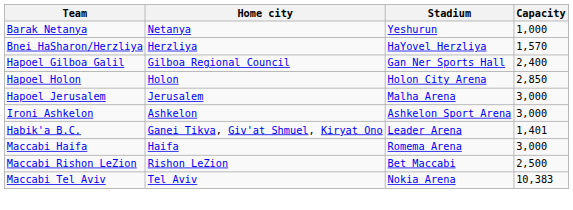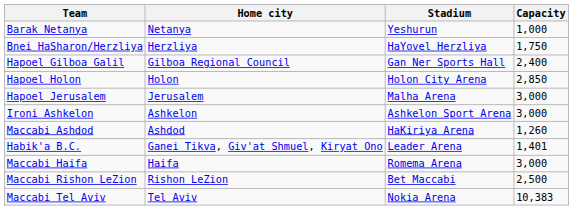Bnei HaSharon/Herzliya | Capacity: 1,570 -> 1,750
+ row: Maccabi Ashdod | Ashdod | HaKiriya Arena | 1,260
